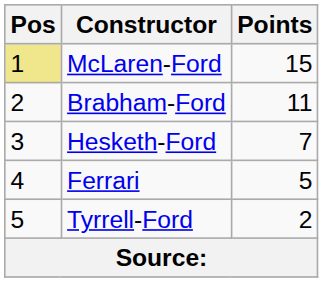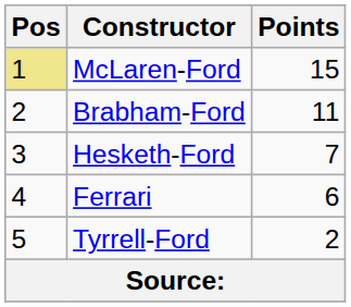Ferrari | Points: 5 -> 6
